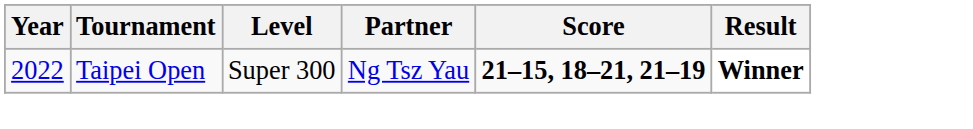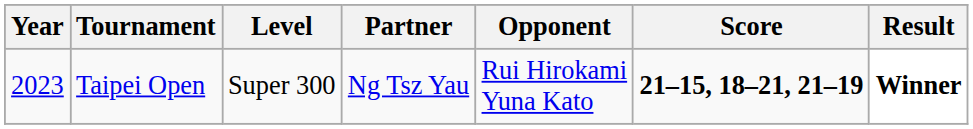+ column: Opponent | Rui Hirokami Yuna Kato
Taipei Open | Year: 2022 -> 2023
